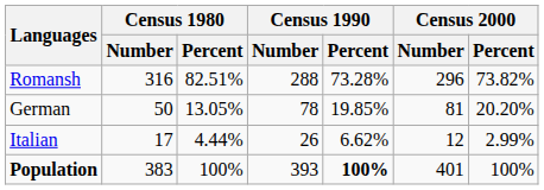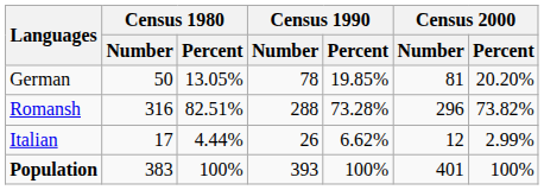rows swapped: German <-> Romansh
Population | Census 1990 / Percent: bold -> normal
